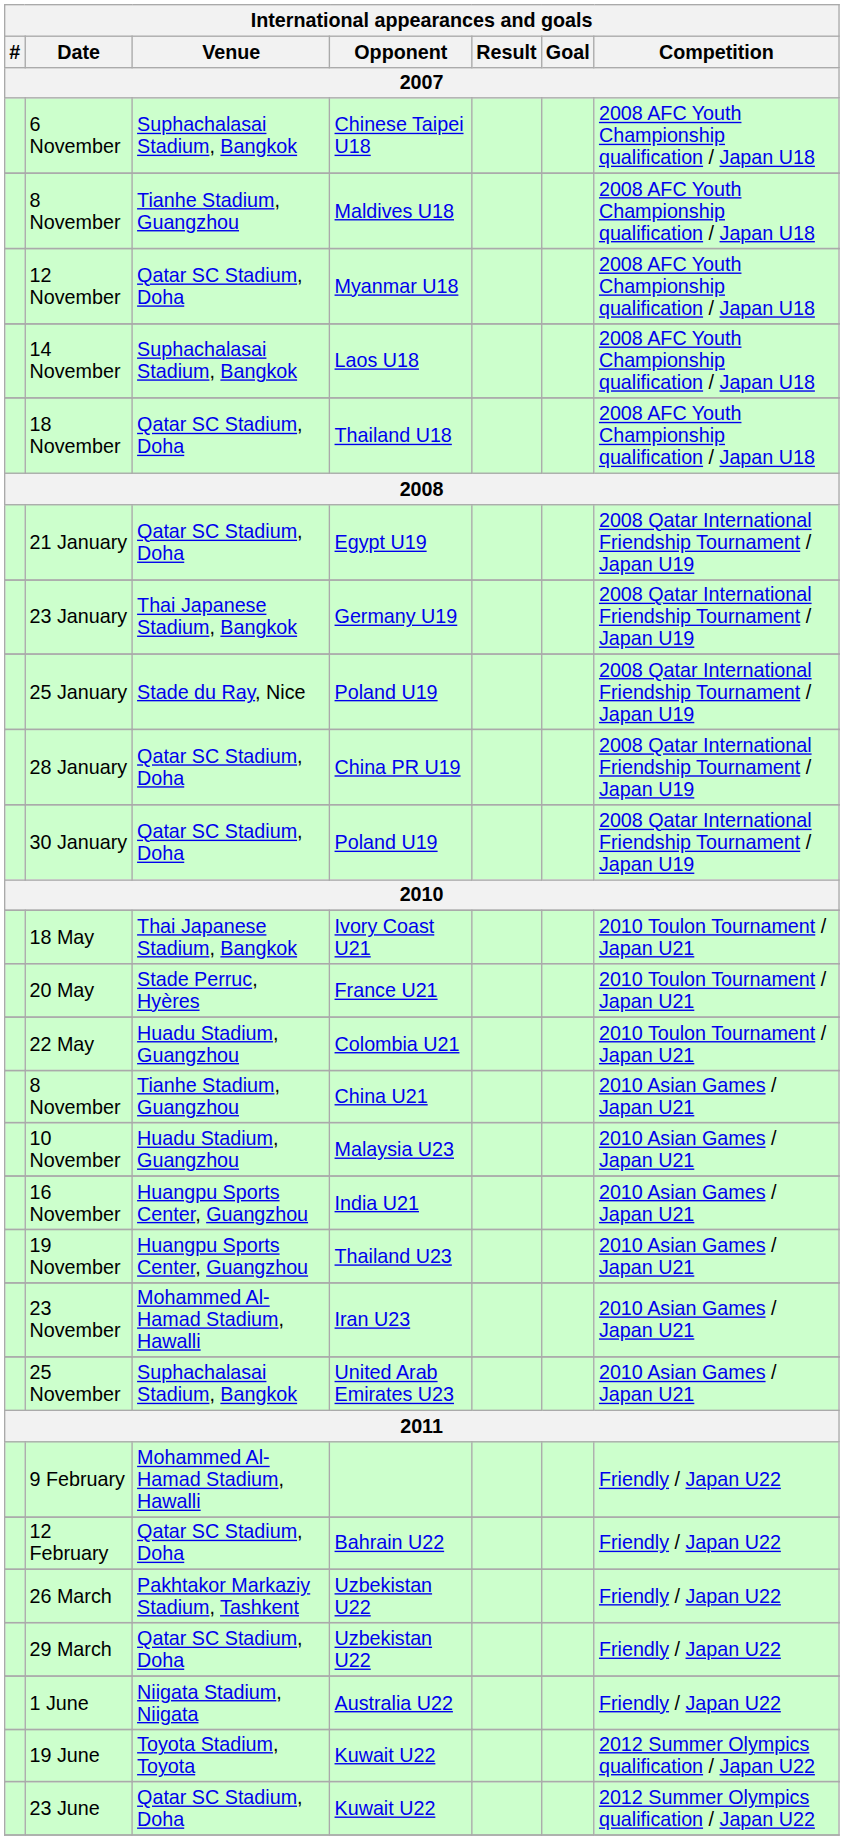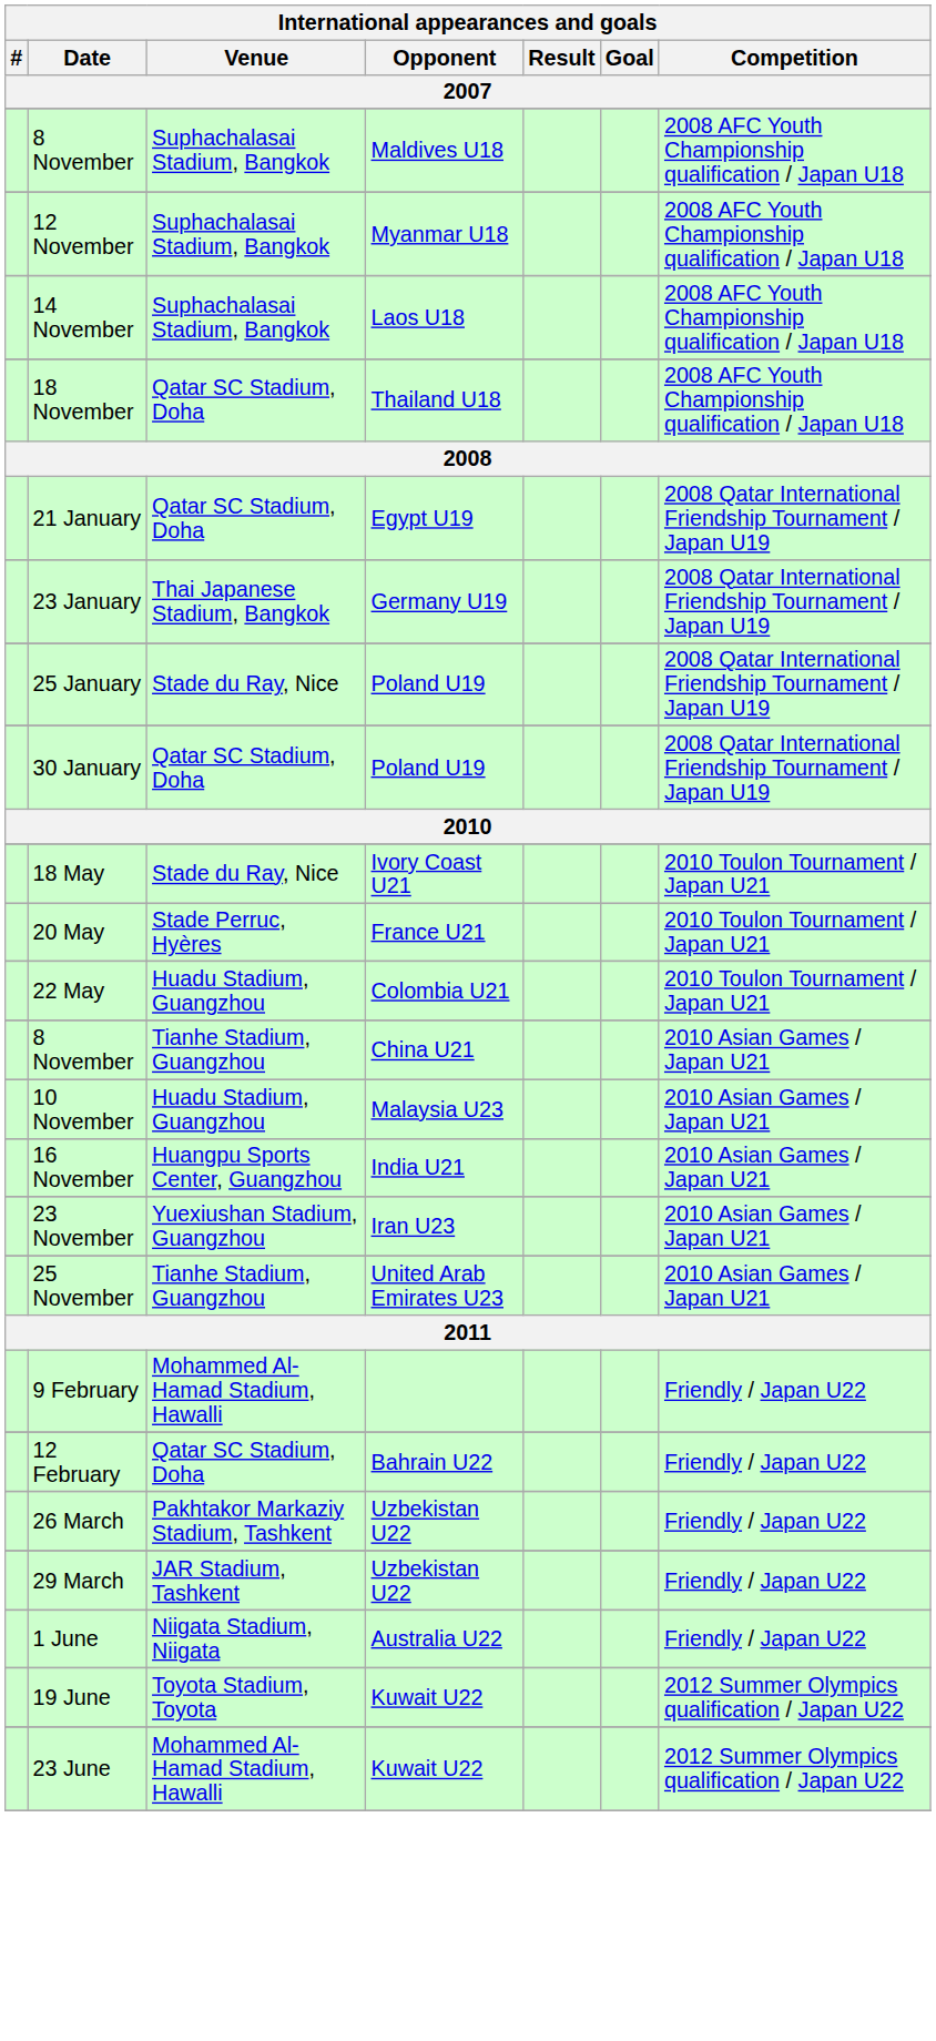- row: 6 November | Suphachalasai Stadium, Bangkok | Chinese Taipei U18 | 2008 AFC Youth Championship qualification / Japan U18
8 November / Maldives U18 | Venue: Tianhe Stadium, Guangzhou -> Suphachalasai Stadium, Bangkok
12 November | Venue: Qatar SC Stadium, Doha -> Suphachalasai Stadium, Bangkok
- row: 28 January | Qatar SC Stadium, Doha | China PR U19 | 2008 Qatar International Friendship Tournament / Japan U19
18 May | Venue: Thai Japanese Stadium, Bangkok -> Stade du Ray, Nice
- row: 19 November | Huangpu Sports Center, Guangzhou | Thailand U23 | 2010 Asian Games / Japan U21
23 November | Venue: Mohammed Al-Hamad Stadium, Hawalli -> Yuexiushan Stadium, Guangzhou
25 November | Venue: Suphachalasai Stadium, Bangkok -> Tianhe Stadium, Guangzhou
29 March | Venue: Qatar SC Stadium, Doha -> JAR Stadium, Tashkent
23 June | Venue: Qatar SC Stadium, Doha -> Mohammed Al-Hamad Stadium, Hawalli
